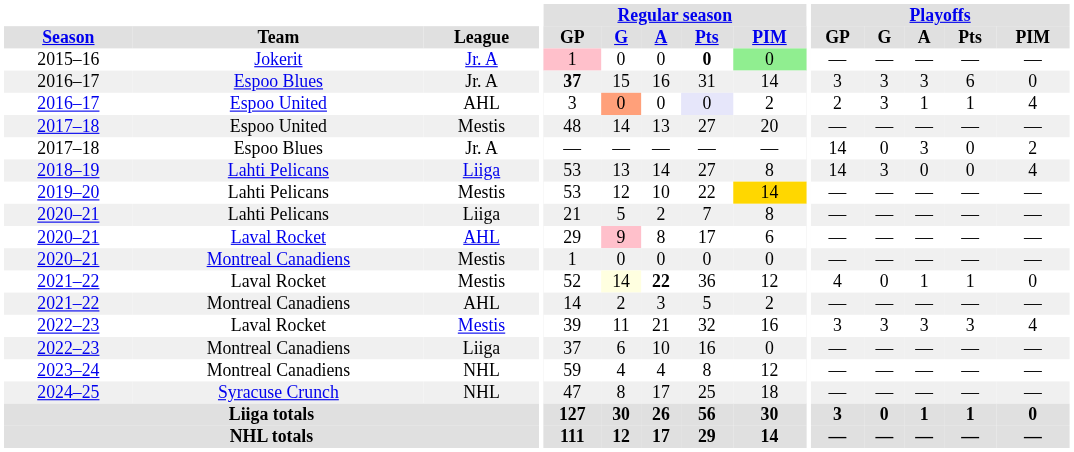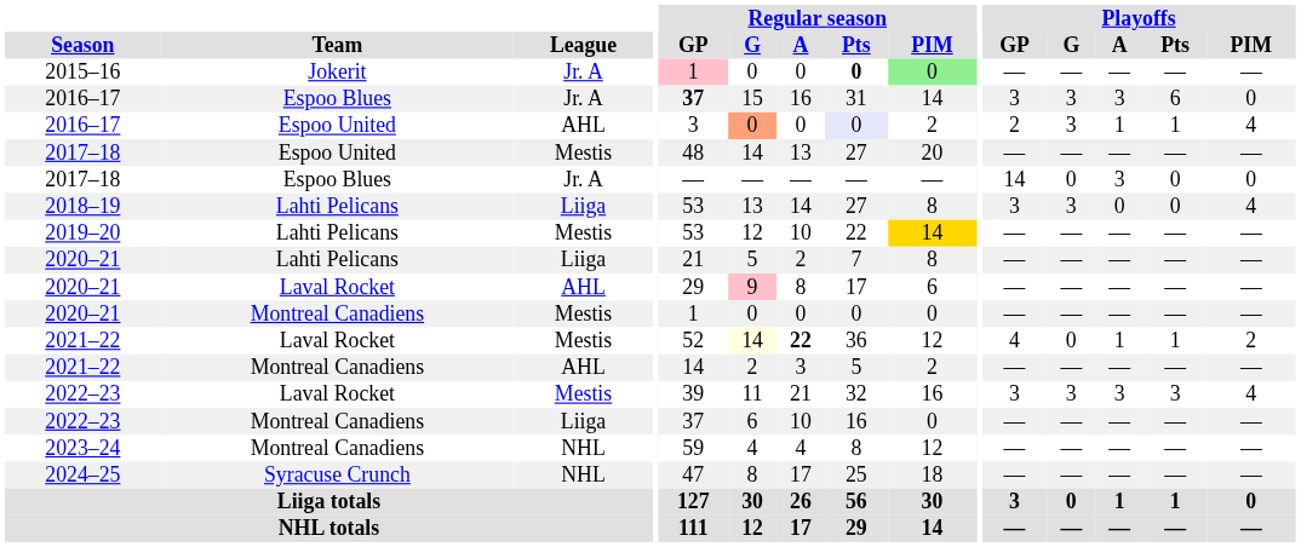2017–18 / Espoo Blues | Playoffs / PIM: 2 -> 0
2018–19 | Playoffs / GP: 14 -> 3
2021–22 / Laval Rocket | Playoffs / PIM: 0 -> 2
